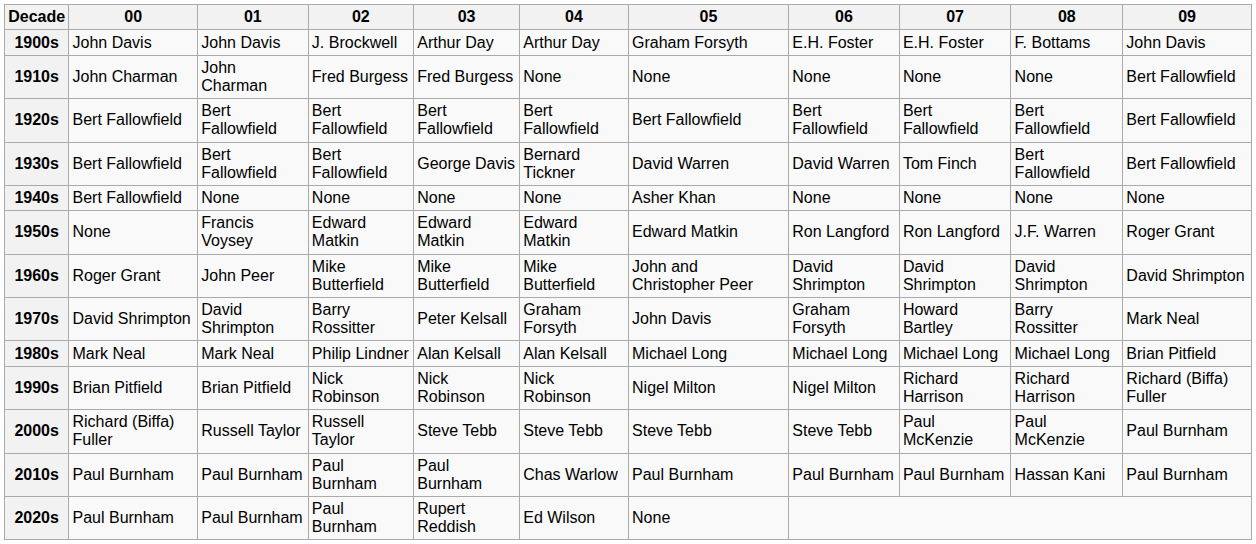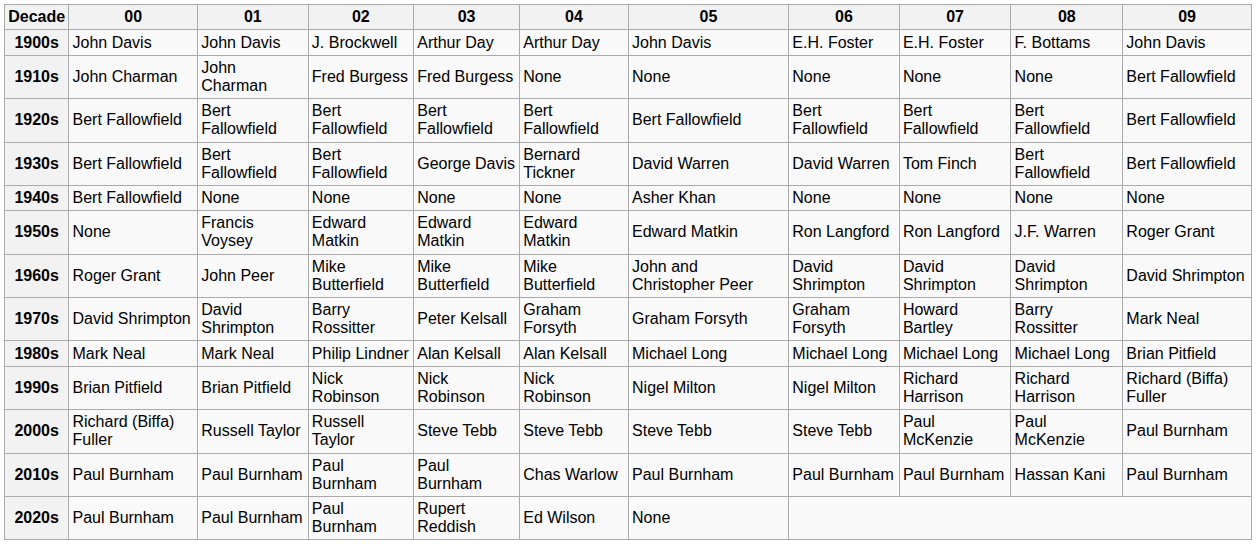1900s | 05: Graham Forsyth -> John Davis
1970s | 05: John Davis -> Graham Forsyth
